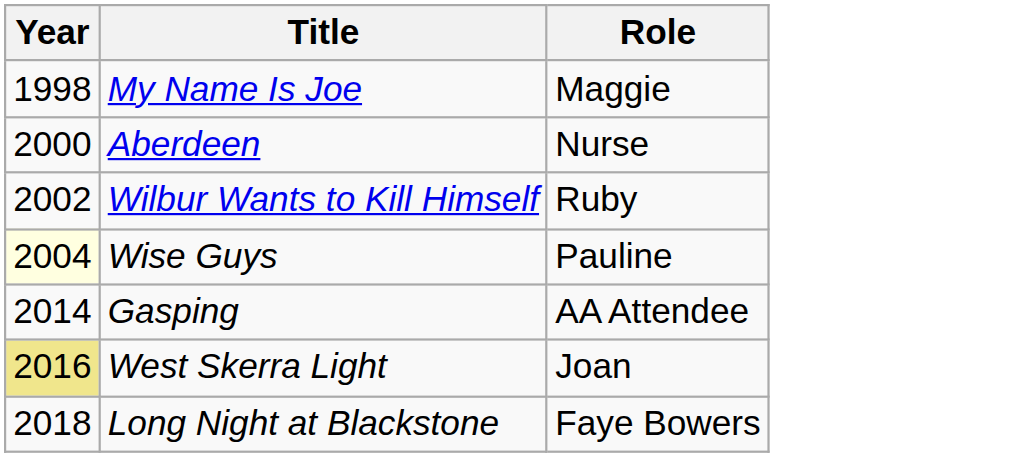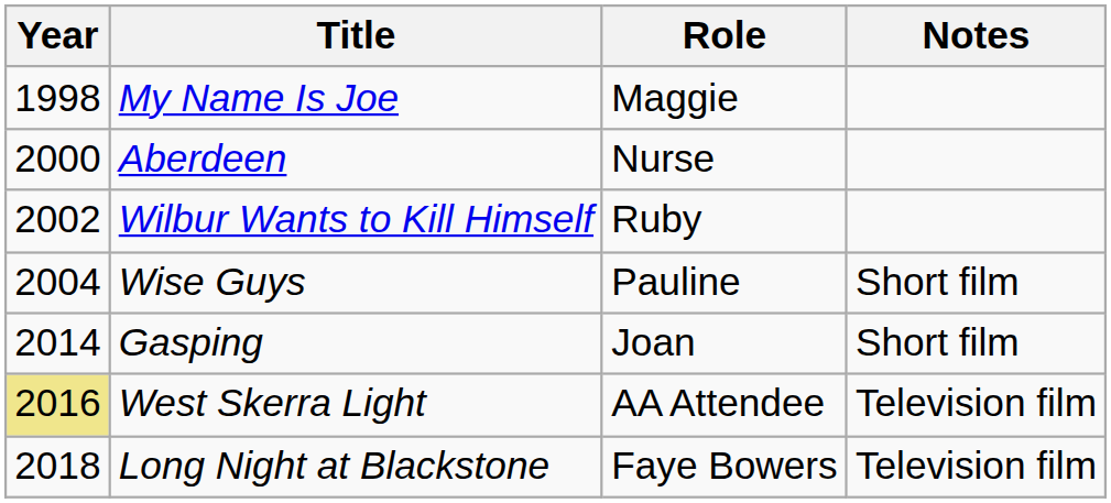+ column: Notes | Short film | Short film | Television film | Television film
Wise Guys | Year: lightyellow background -> no background
Gasping | Role: AA Attendee -> Joan
West Skerra Light | Role: Joan -> AA Attendee
